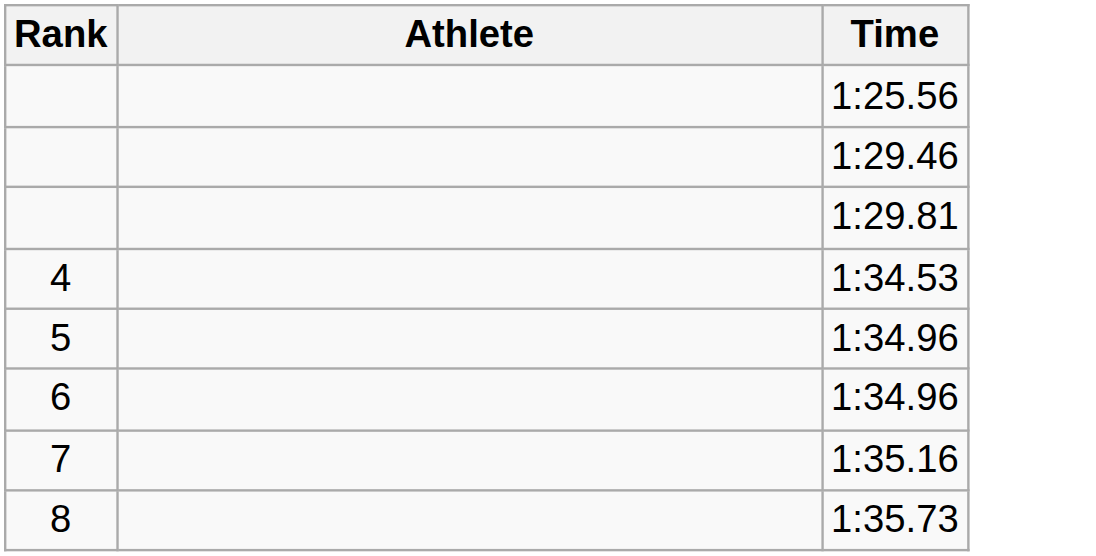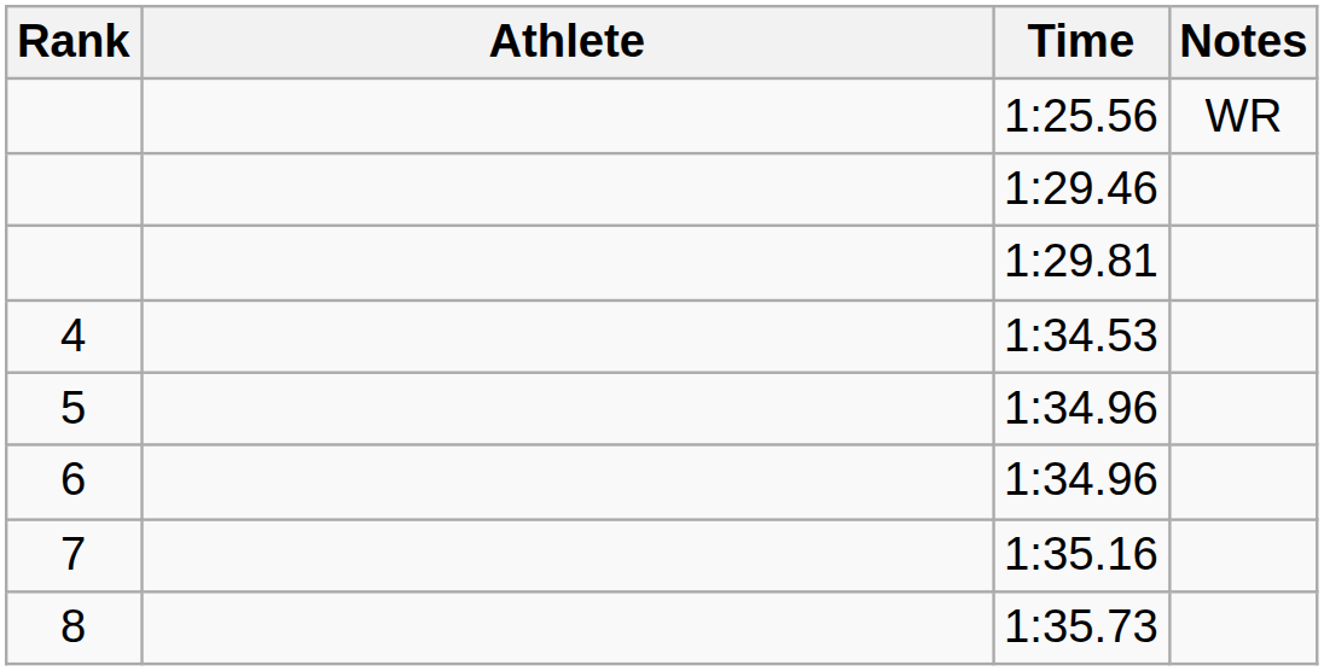+ column: Notes | WR
